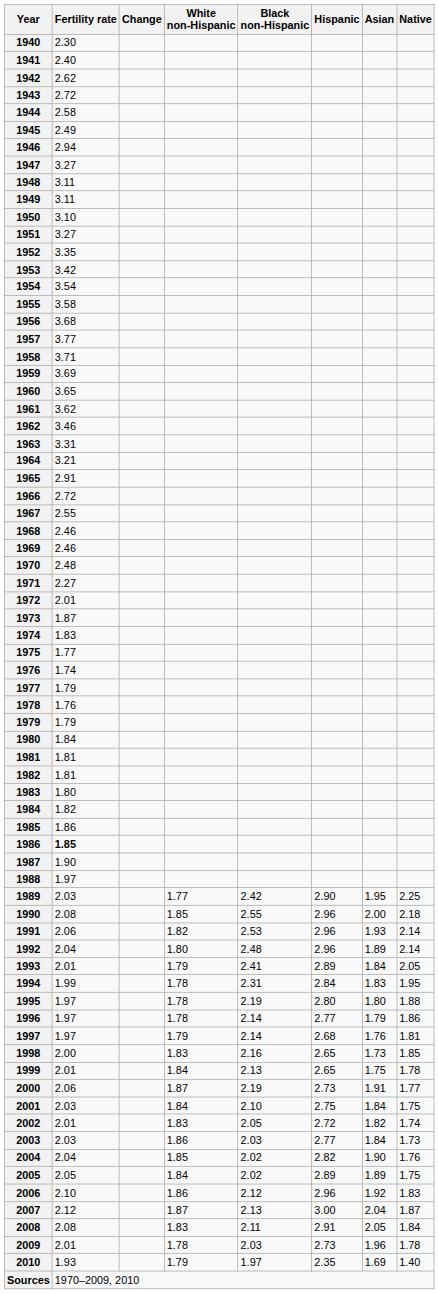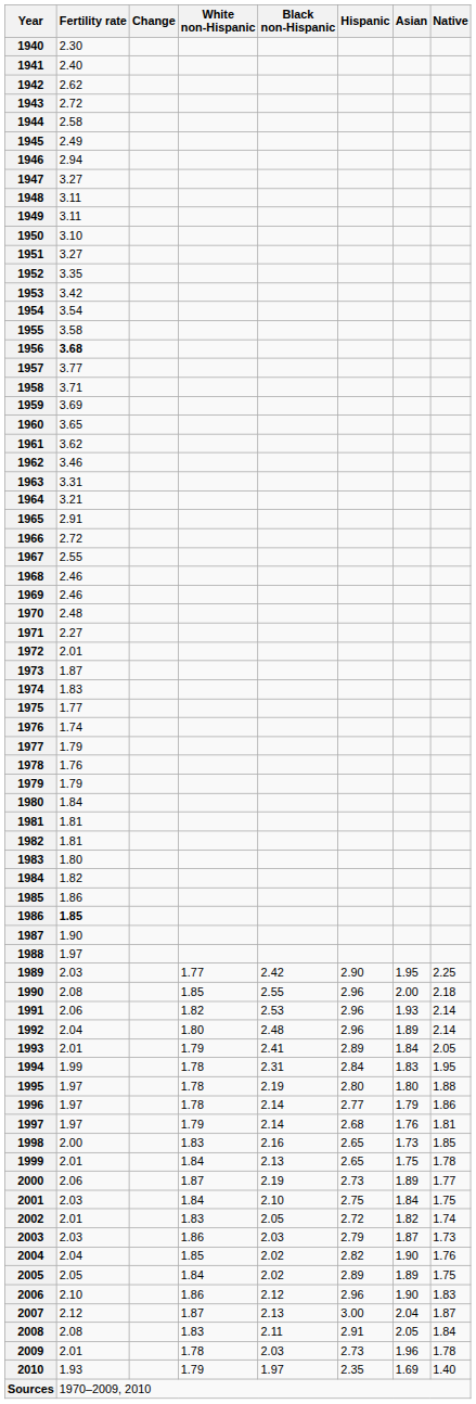1956 | Fertility rate: normal -> bold
2000 | Asian: 1.91 -> 1.89
2003 | Hispanic: 2.77 -> 2.79
2003 | Asian: 1.84 -> 1.87
2006 | Asian: 1.92 -> 1.90
